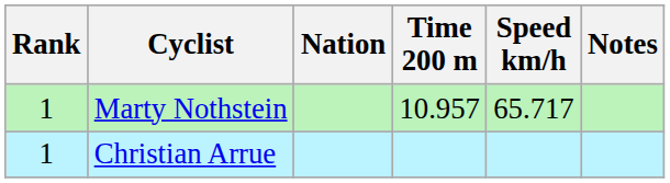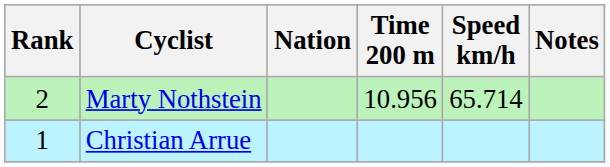Marty Nothstein | Rank: 1 -> 2
Marty Nothstein | Time 200 m: 10.957 -> 10.956
Marty Nothstein | Speed km/h: 65.717 -> 65.714
